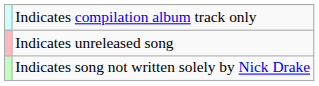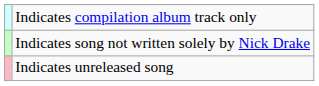rows swapped: Indicates song not written solely by Nick Drake <-> Indicates unreleased song
